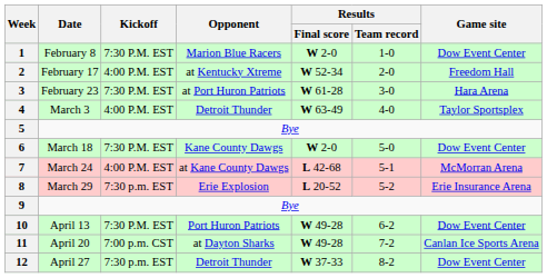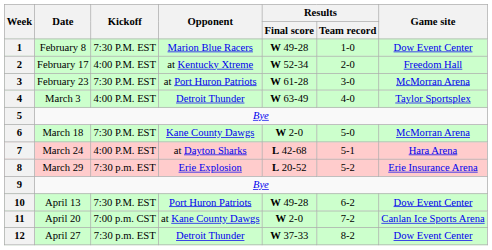1 | Results / Final score: W 2-0 -> W 49-28
3 | Game site: Hara Arena -> McMorran Arena
6 | Game site: Dow Event Center -> McMorran Arena
7 | Opponent: at Kane County Dawgs -> at Dayton Sharks
7 | Game site: McMorran Arena -> Hara Arena
11 | Opponent: at Dayton Sharks -> at Kane County Dawgs
11 | Results / Final score: W 49-28 -> W 2-0
